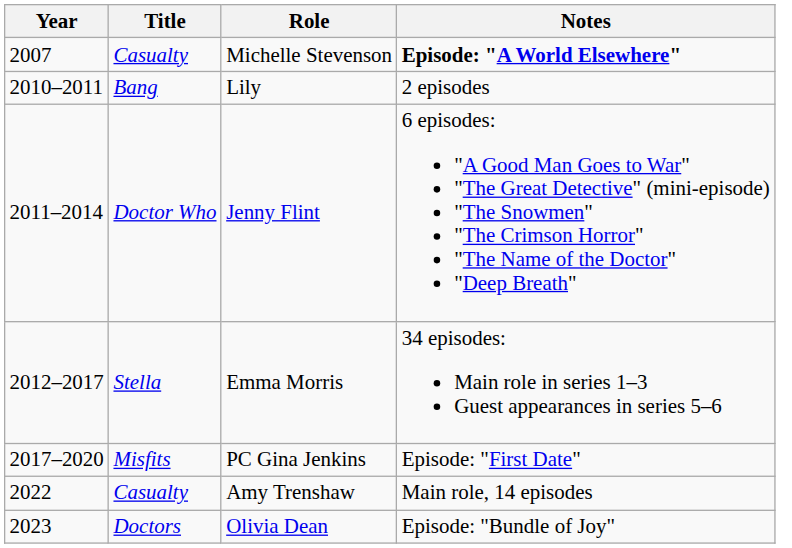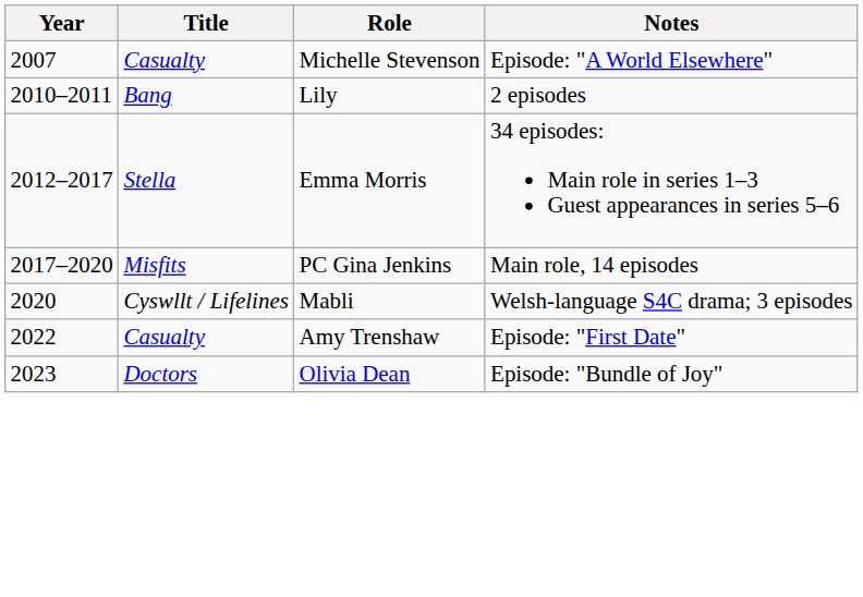Michelle Stevenson | Notes: bold -> normal
- row: 2011–2014 | Doctor Who | Jenny Flint | 6 episodes: "A Good Man Goes to War" "The Great Detective" (mini-episode) "The Snowmen" "The Crimson Horror" "The Name of the Doctor" "Deep Breath"
PC Gina Jenkins | Notes: Episode: "First Date" -> Main role, 14 episodes
+ row: 2020 | Cyswllt / Lifelines | Mabli | Welsh-language S4C drama; 3 episodes
Amy Trenshaw | Notes: Main role, 14 episodes -> Episode: "First Date"
